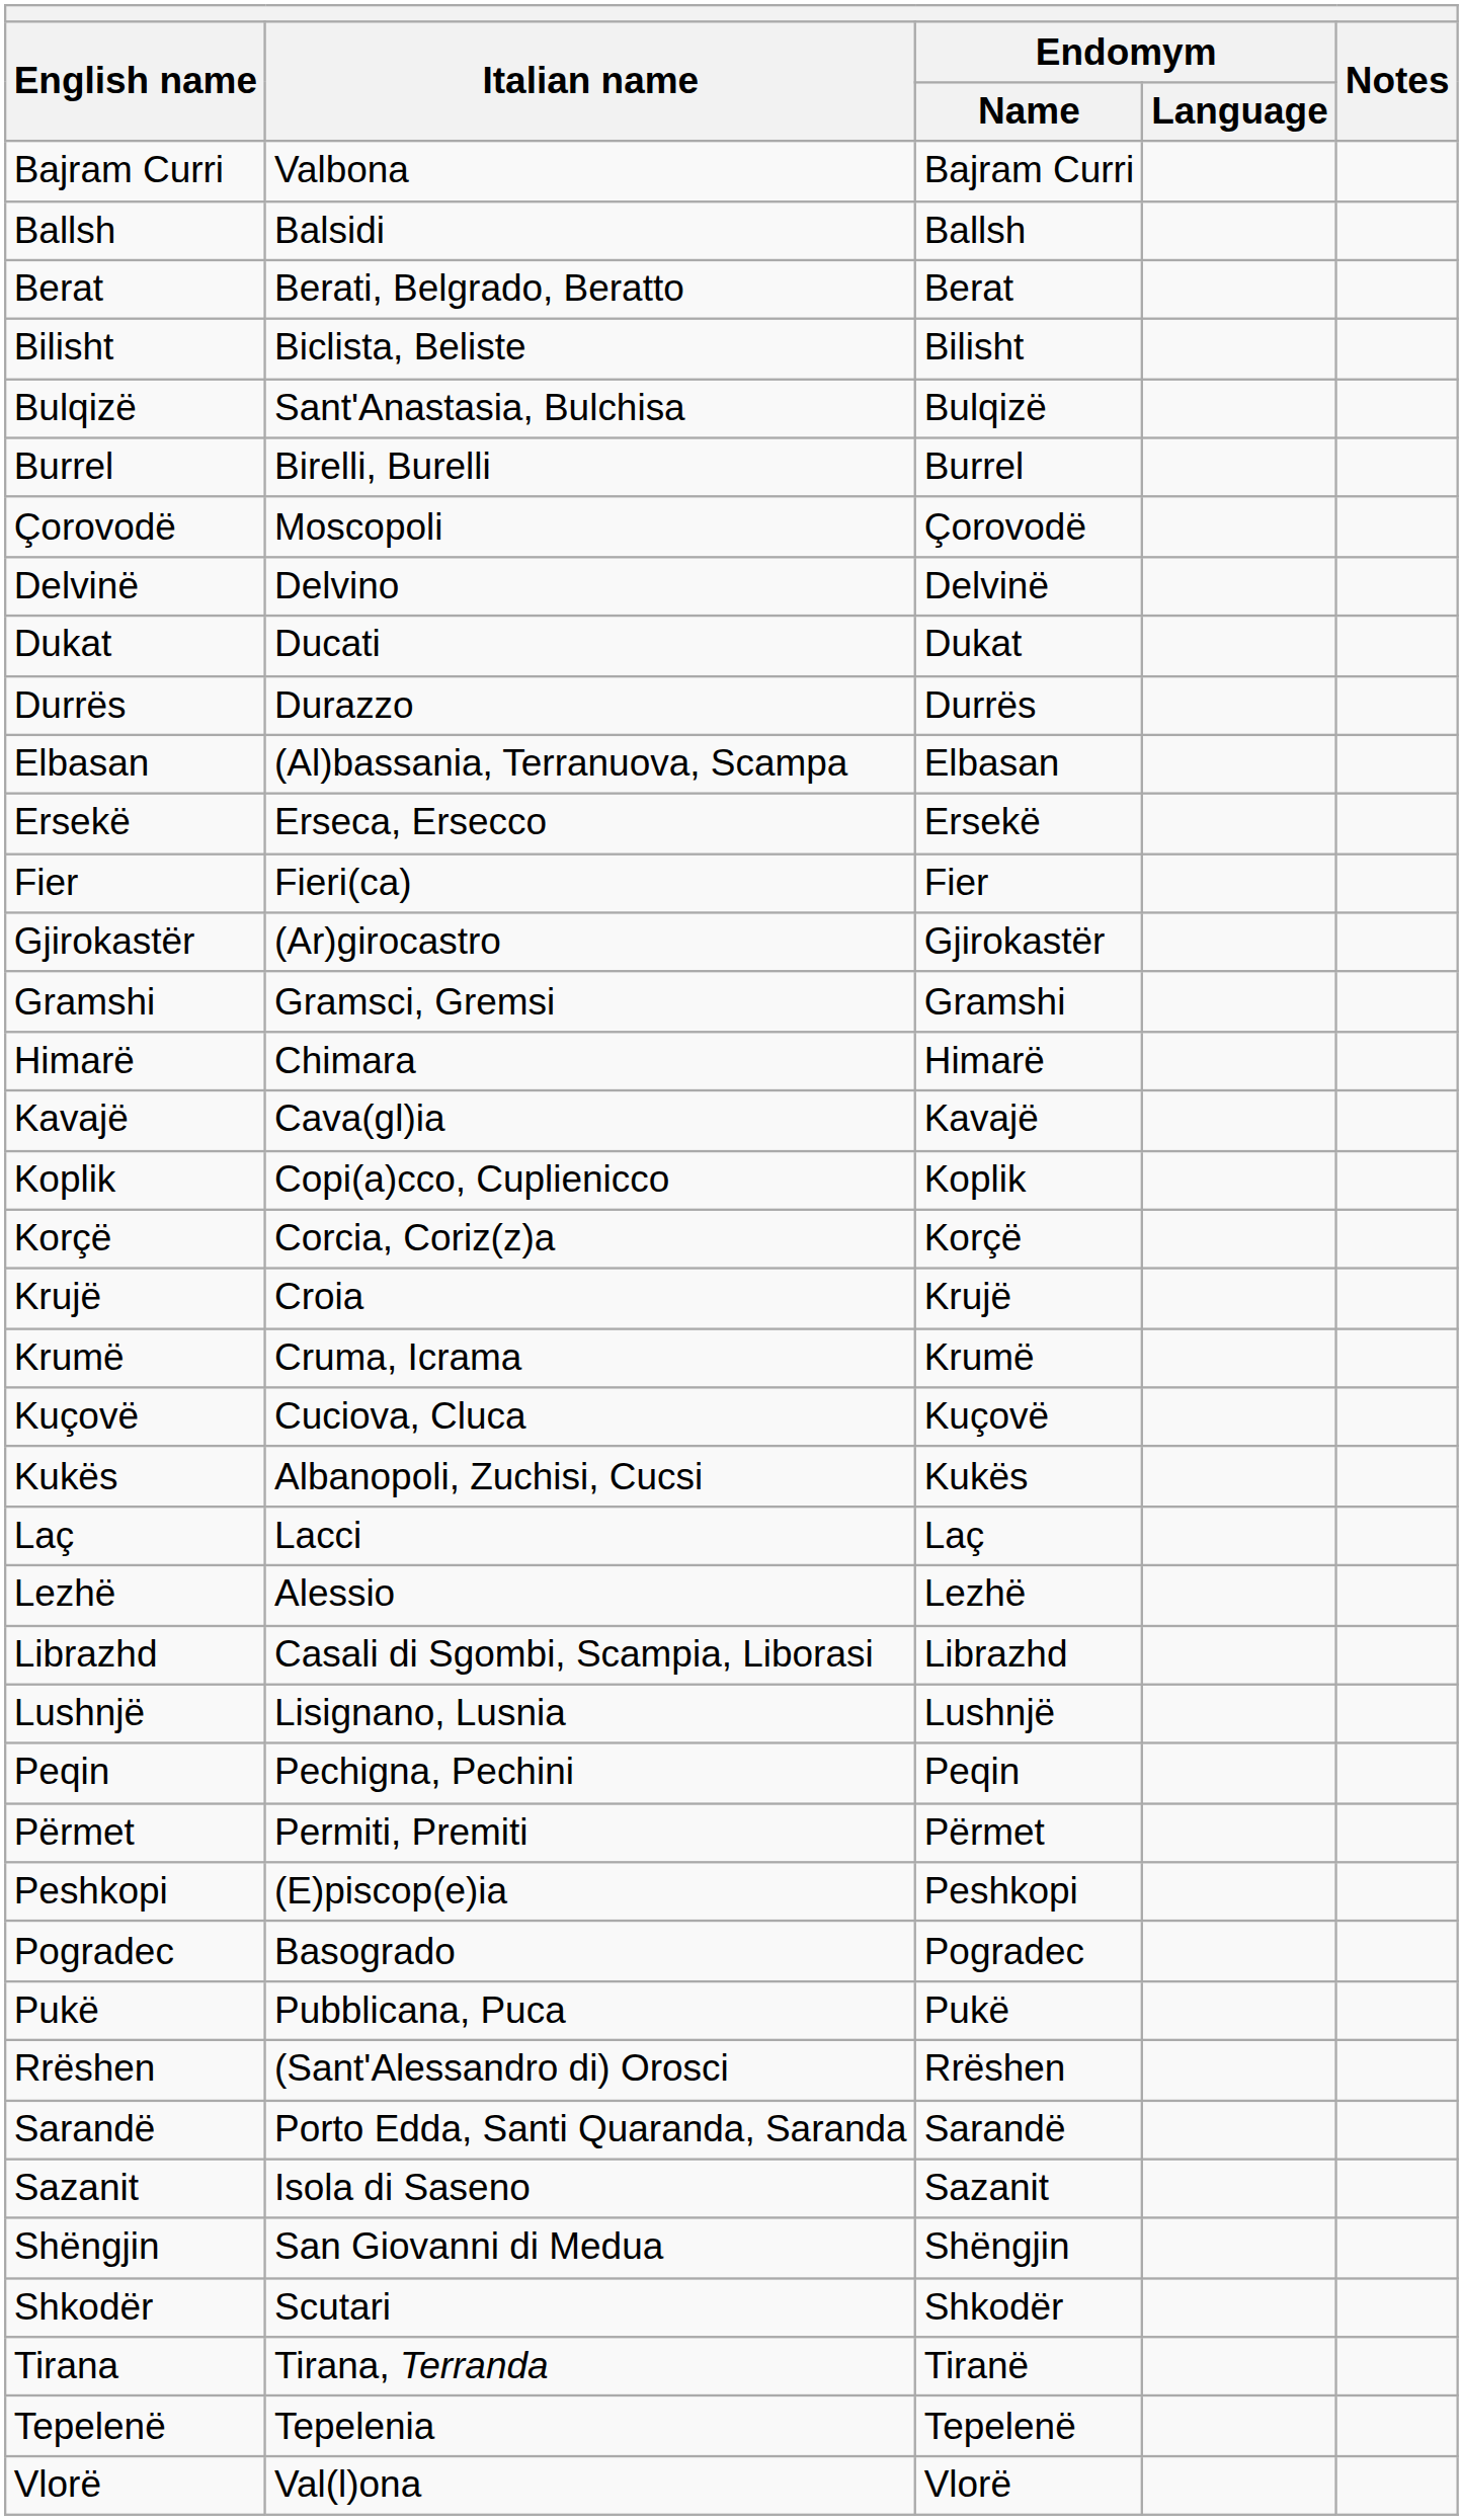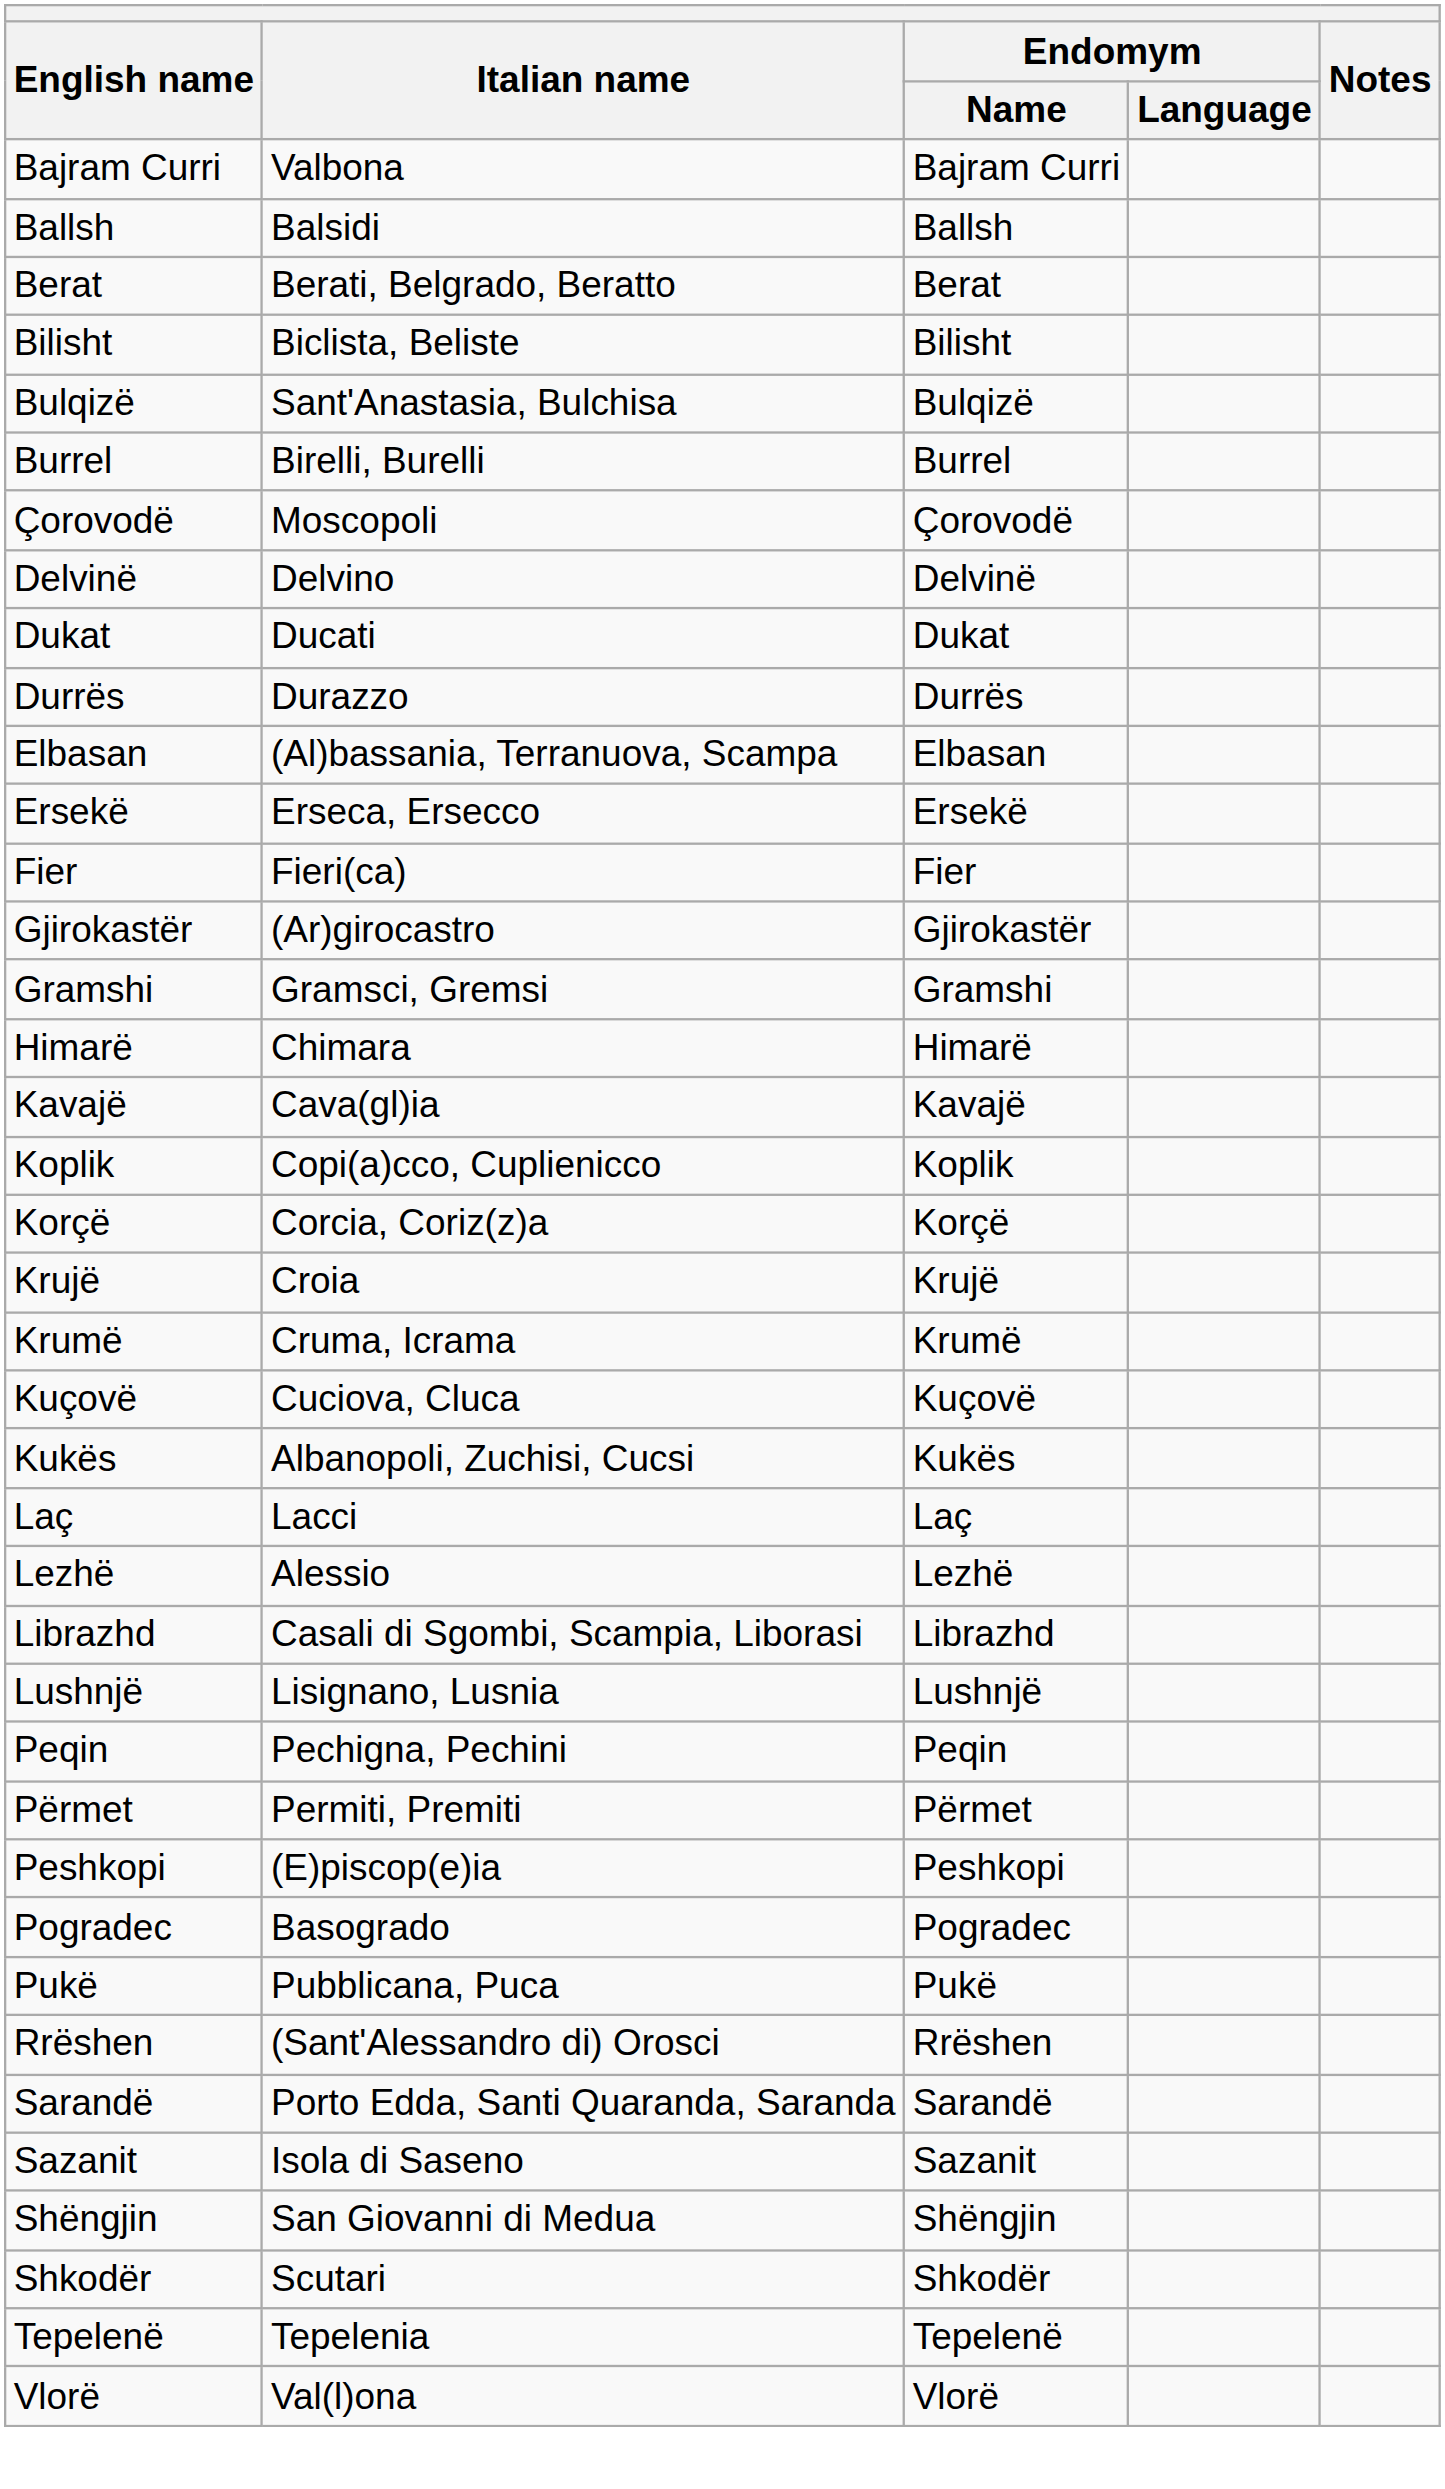- row: Tirana | Tirana, Terranda | Tiranë
